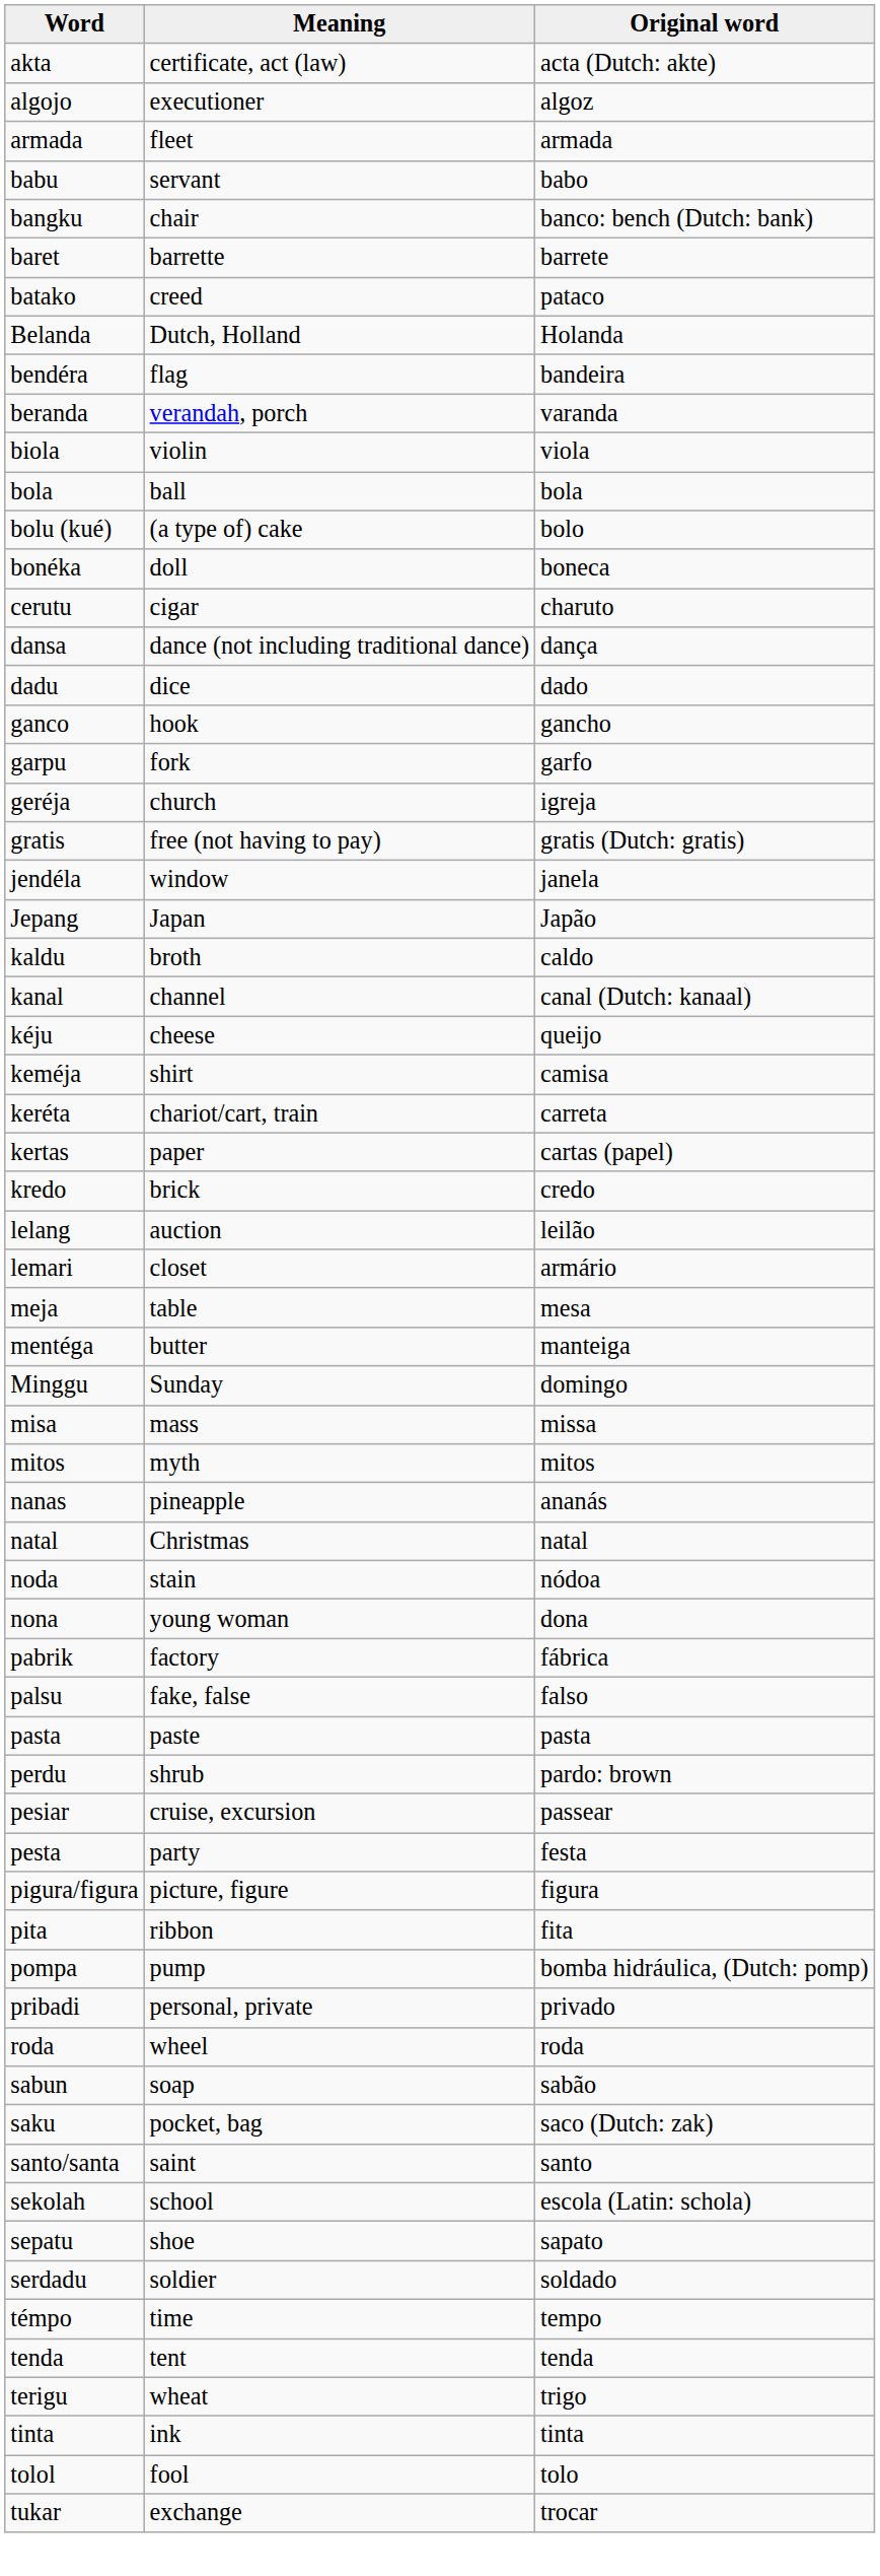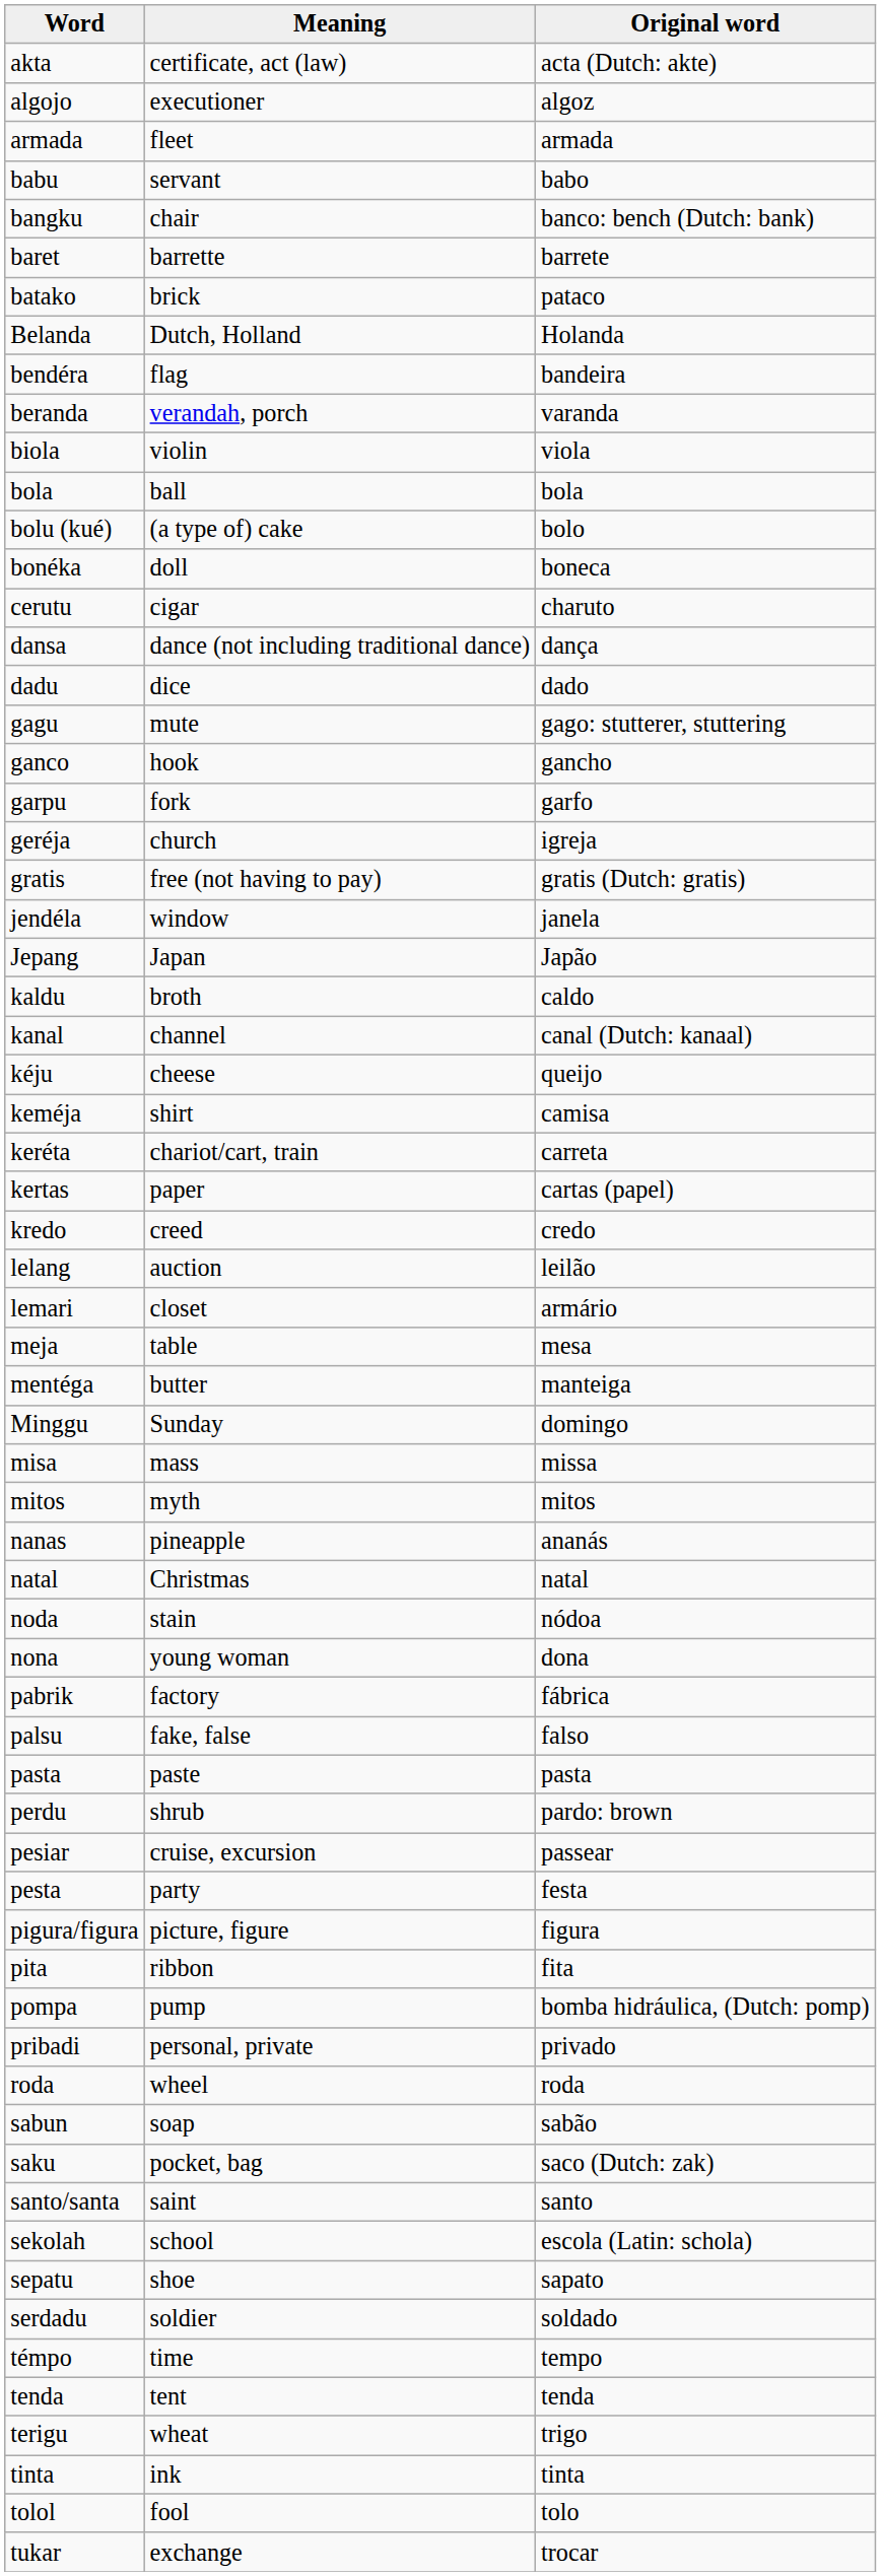batako | Meaning: creed -> brick
+ row: gagu | mute | gago: stutterer, stuttering
kredo | Meaning: brick -> creed
